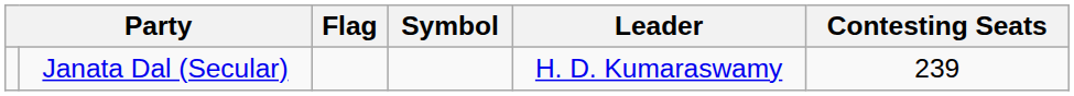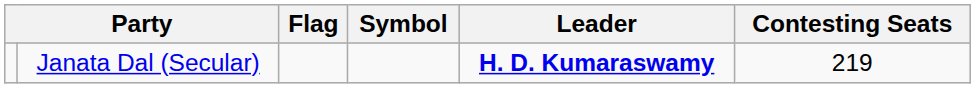Janata Dal (Secular) | Leader: normal -> bold
Janata Dal (Secular) | Contesting Seats: 239 -> 219
